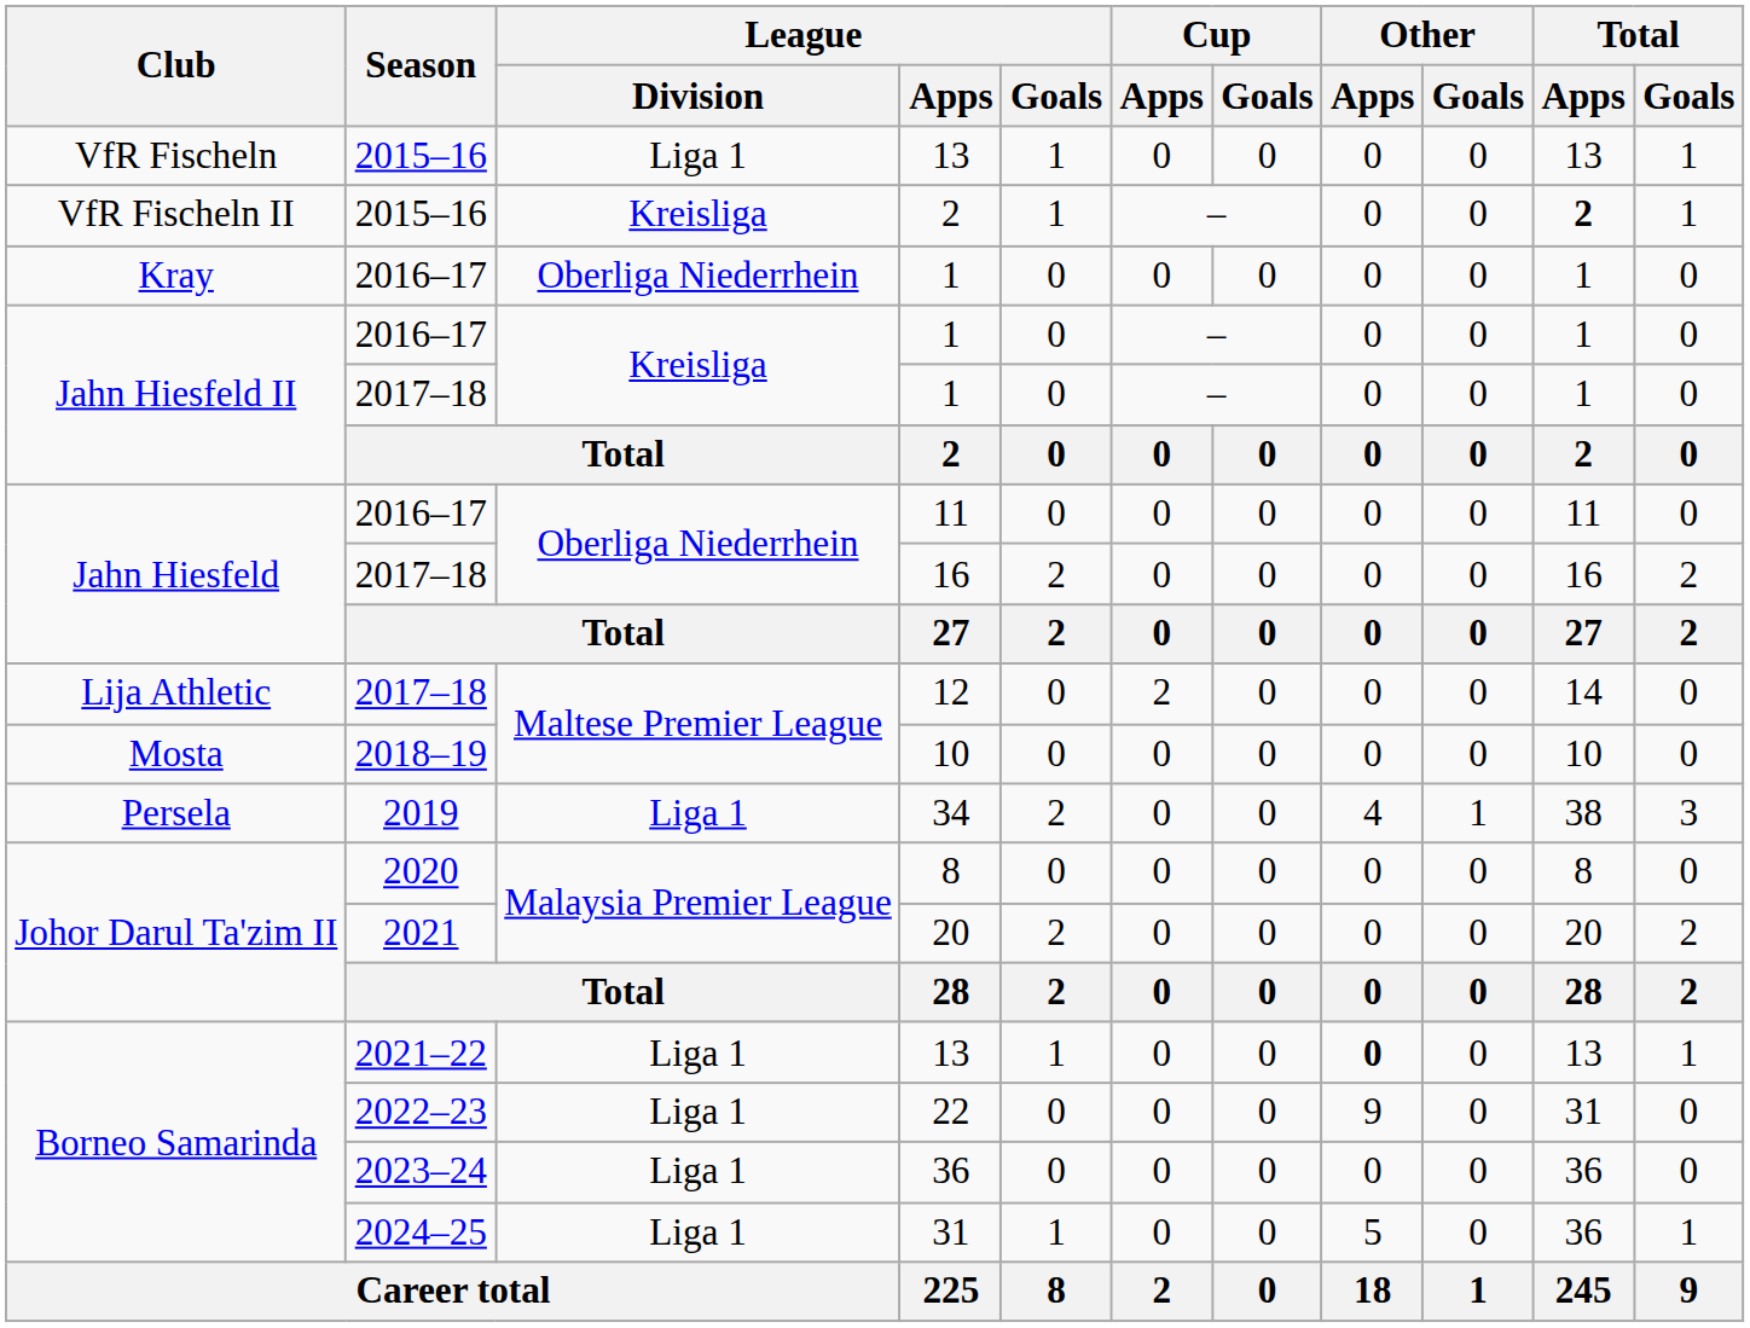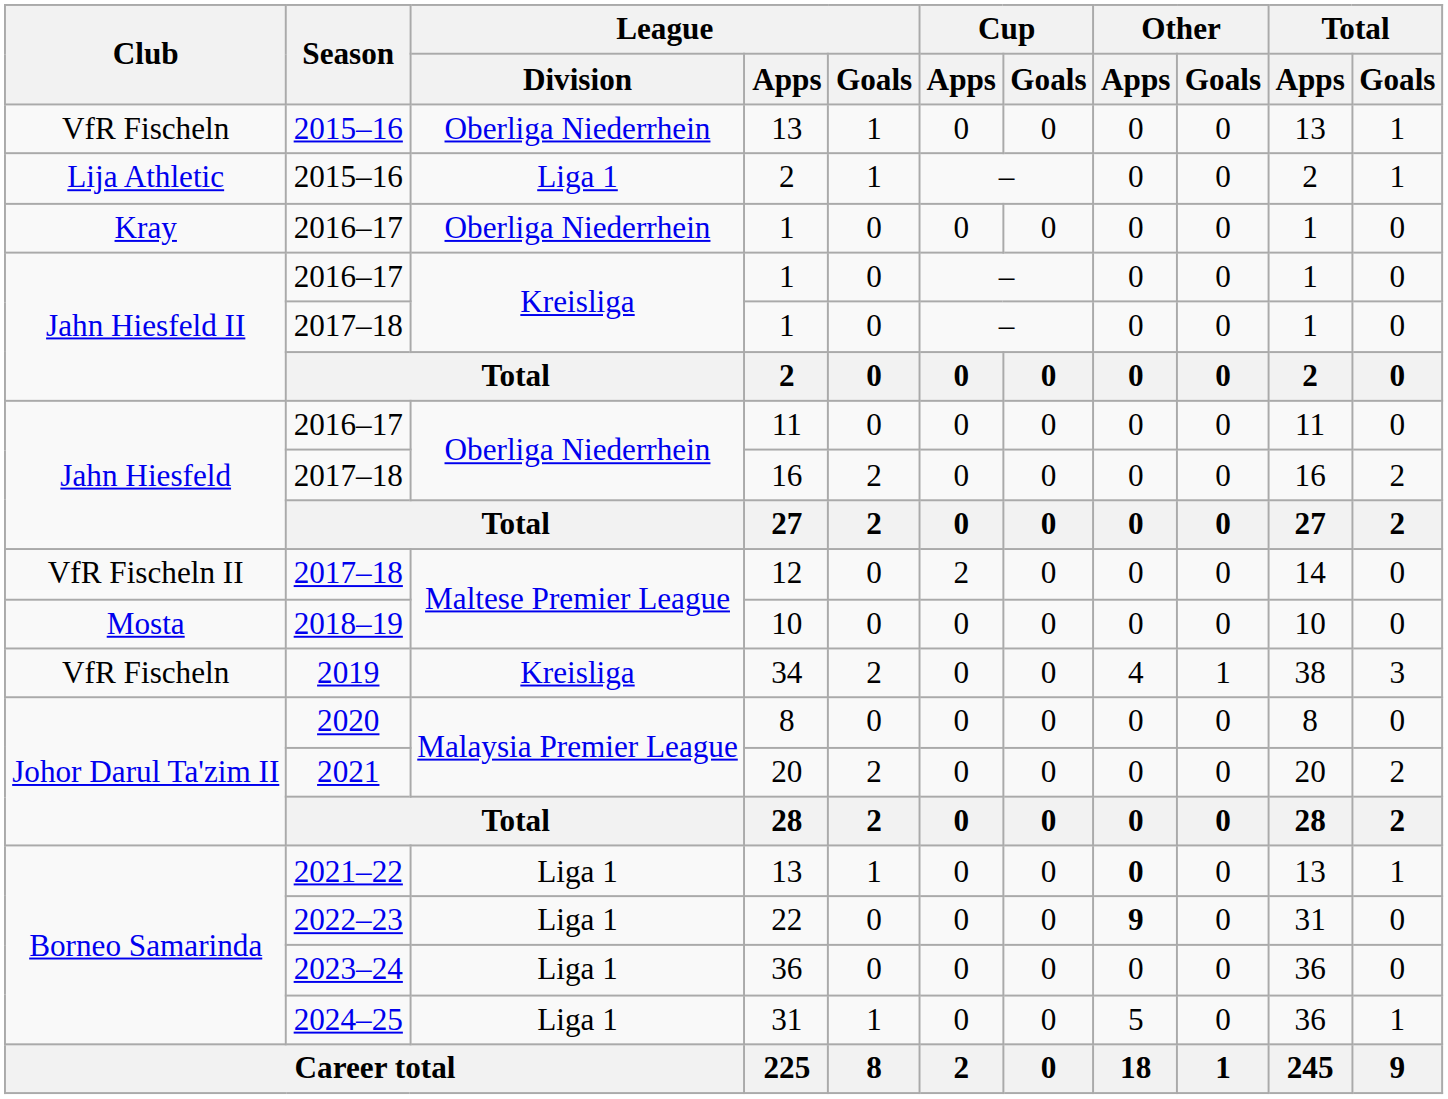2015–16 / 13 | League / Division: Liga 1 -> Oberliga Niederrhein
2015–16 / 2 | Club: VfR Fischeln II -> Lija Athletic
2015–16 / 2 | League / Division: Kreisliga -> Liga 1
2015–16 / 2 | Total / Apps: bold -> normal
12 | Club: Lija Athletic -> VfR Fischeln II
34 | Club: Persela -> VfR Fischeln
34 | League / Division: Liga 1 -> Kreisliga
22 | Other / Apps: normal -> bold
